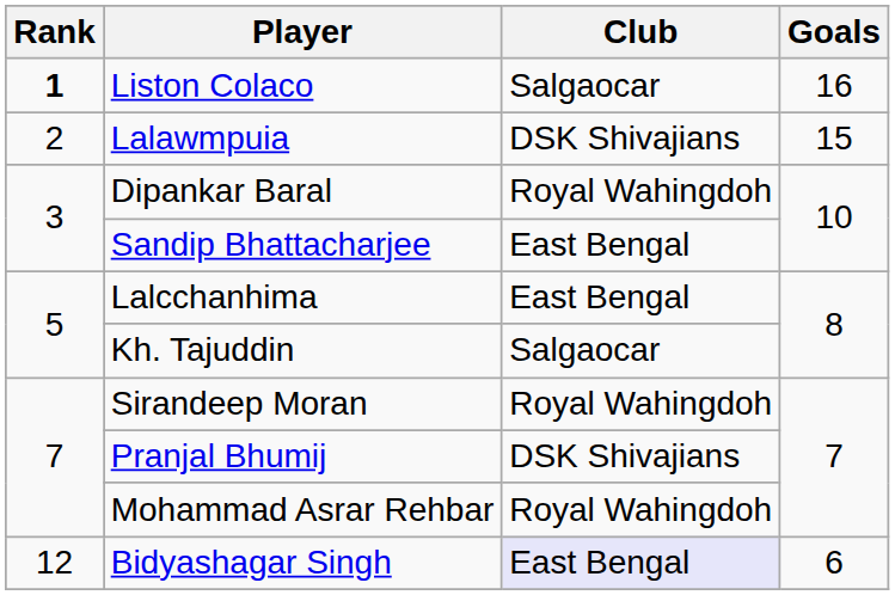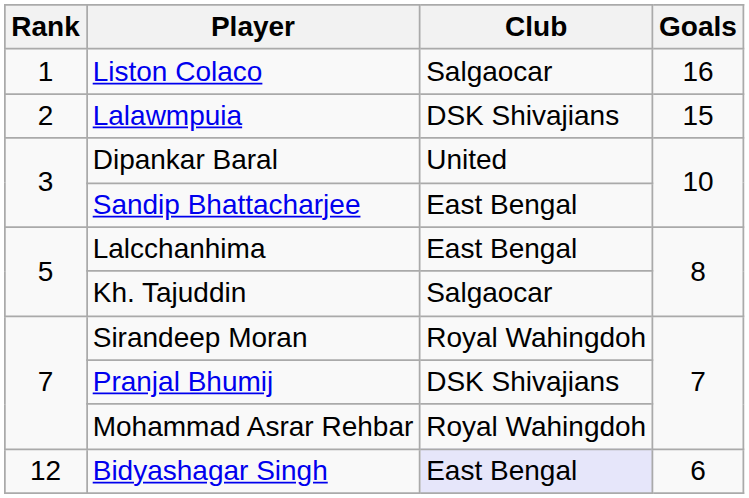Liston Colaco | Rank: bold -> normal
Dipankar Baral | Club: Royal Wahingdoh -> United
